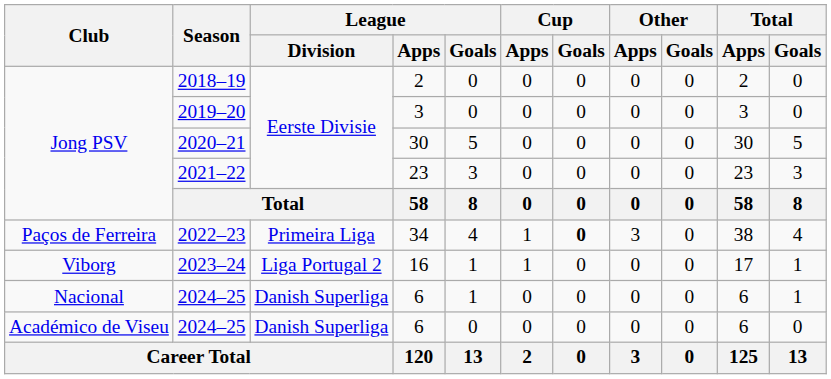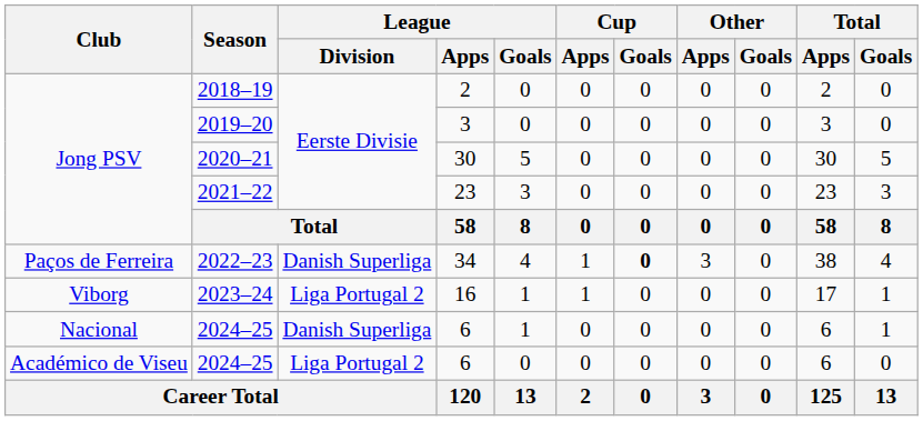2022–23 | League / Division: Primeira Liga -> Danish Superliga
Académico de Viseu / 2024–25 | League / Division: Danish Superliga -> Liga Portugal 2
